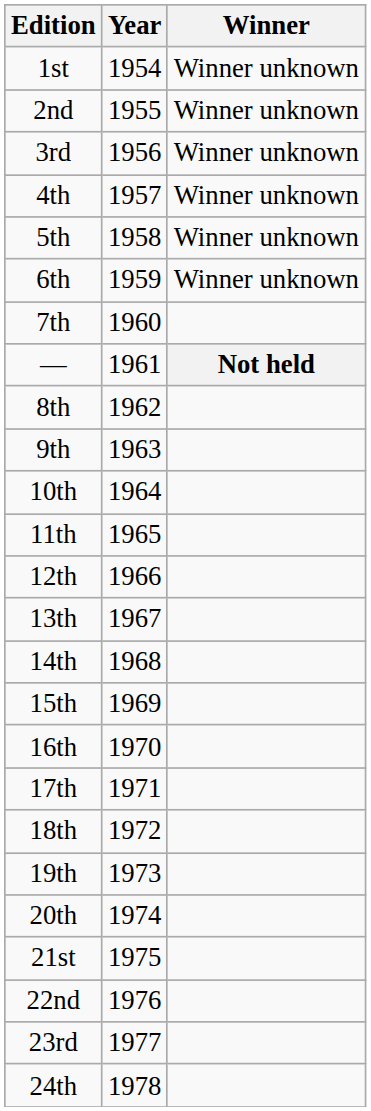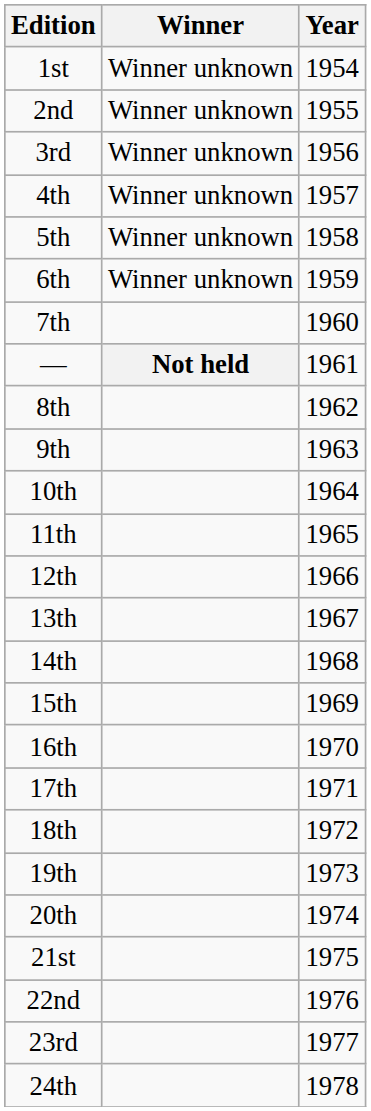columns swapped: Year <-> Winner
